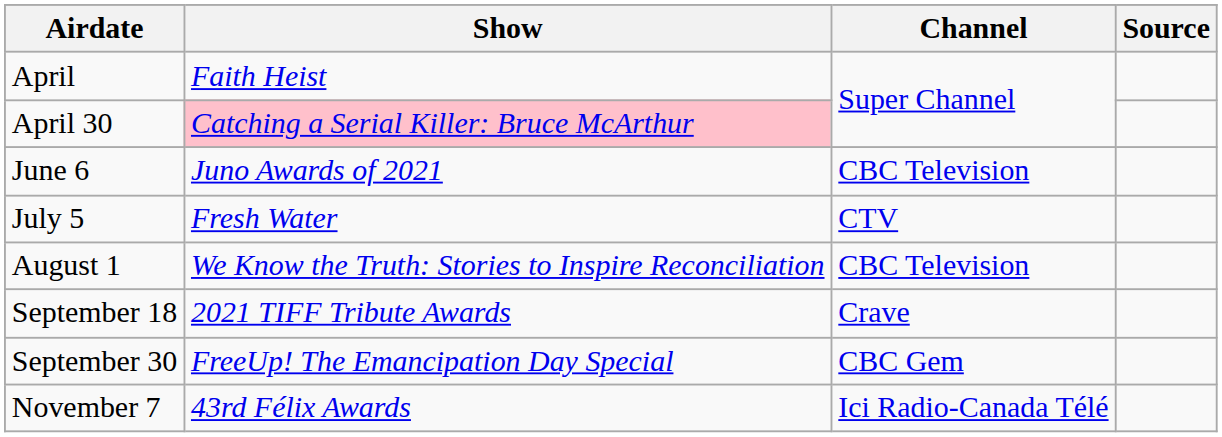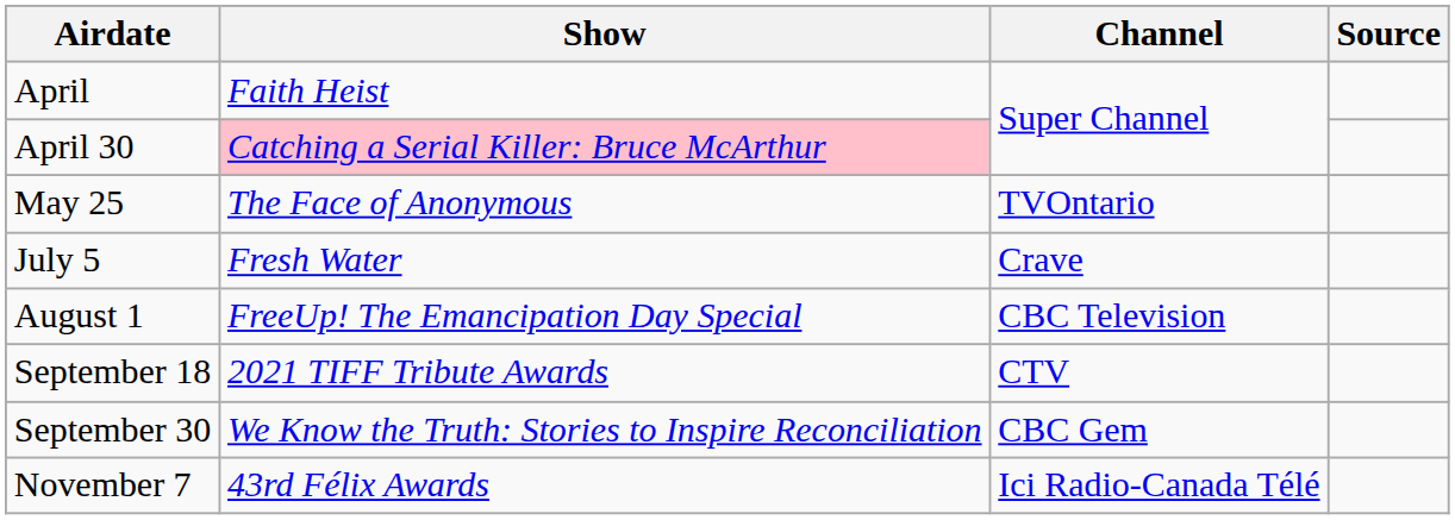+ row: May 25 | The Face of Anonymous | TVOntario
- row: June 6 | Juno Awards of 2021 | CBC Television
July 5 | Channel: CTV -> Crave
August 1 | Show: We Know the Truth: Stories to Inspire Reconciliation -> FreeUp! The Emancipation Day Special
September 18 | Channel: Crave -> CTV
September 30 | Show: FreeUp! The Emancipation Day Special -> We Know the Truth: Stories to Inspire Reconciliation
